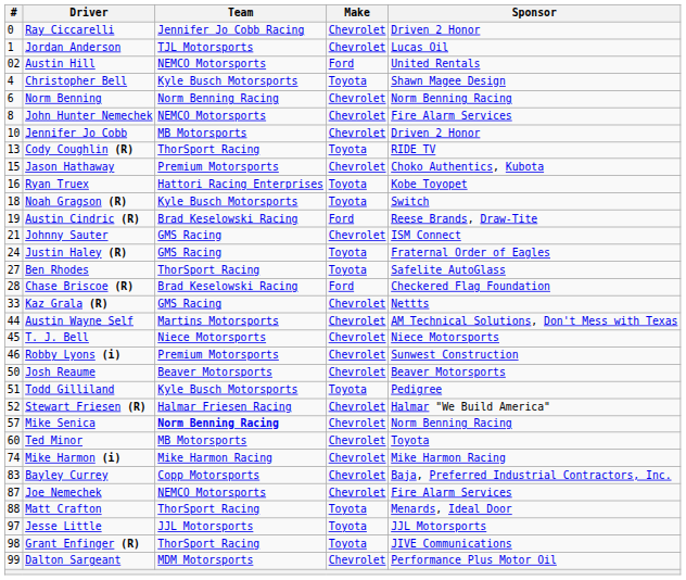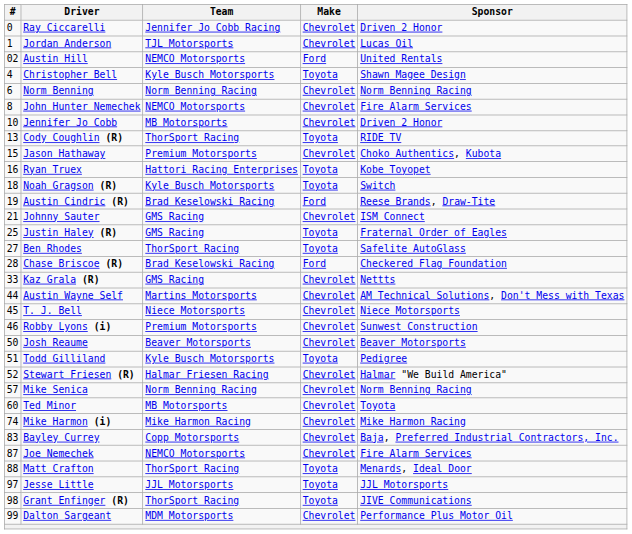Justin Haley (R) | #: 24 -> 25
Mike Senica | Team: bold -> normal
